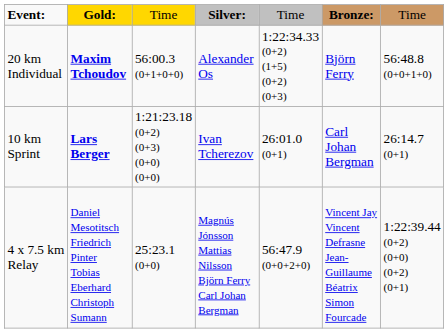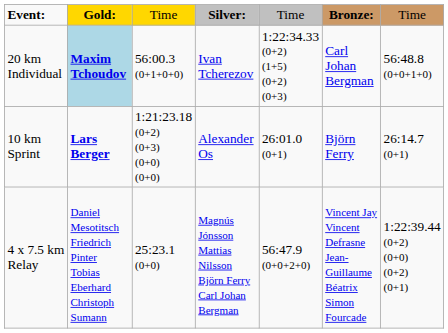20 km Individual | column 2: no background -> lightblue background
20 km Individual | column 4: Alexander Os -> Ivan Tcherezov
20 km Individual | column 6: Björn Ferry -> Carl Johan Bergman
10 km Sprint | column 4: Ivan Tcherezov -> Alexander Os
10 km Sprint | column 6: Carl Johan Bergman -> Björn Ferry
